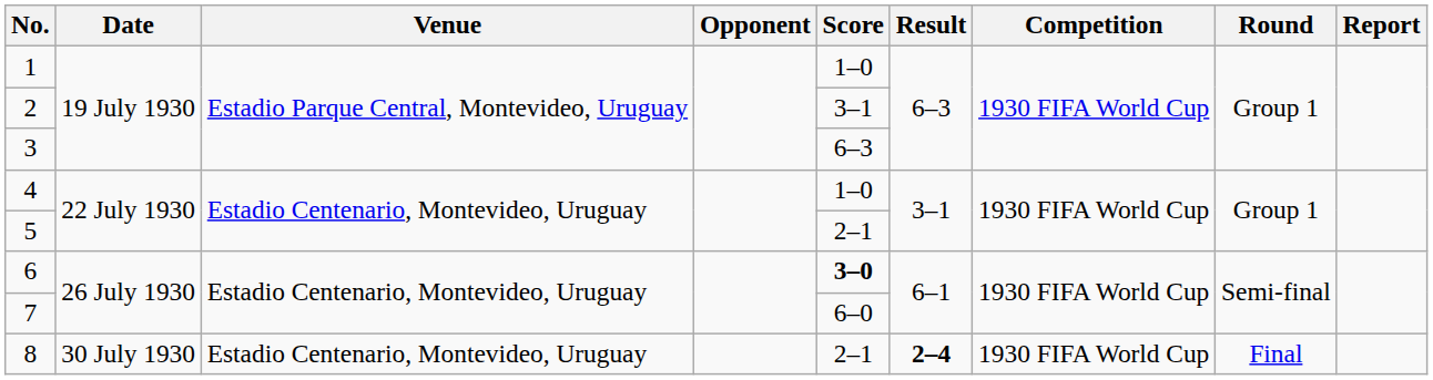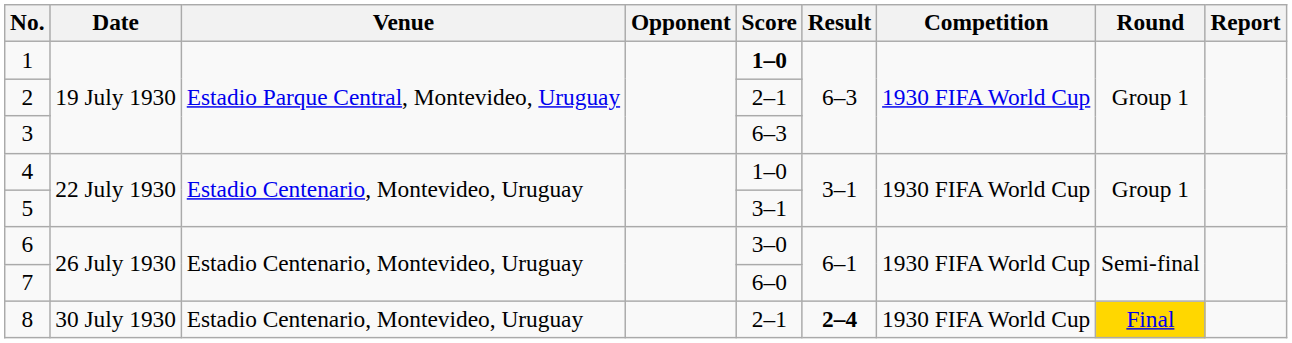1 | Score: normal -> bold
2 | Score: 3–1 -> 2–1
5 | Score: 2–1 -> 3–1
6 | Score: bold -> normal
8 | Round: no background -> gold background
